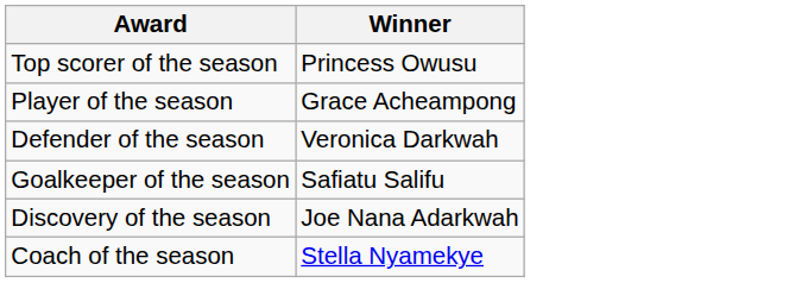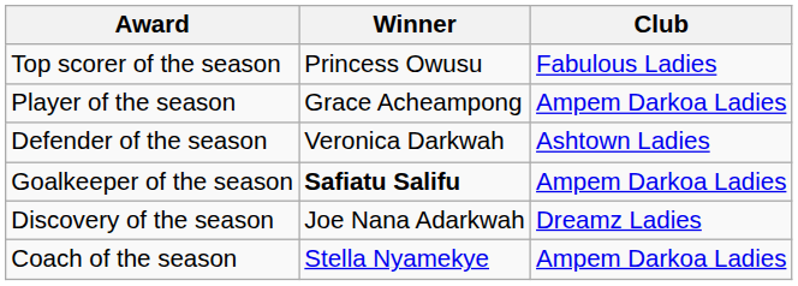+ column: Club | Fabulous Ladies | Ampem Darkoa Ladies | Ashtown Ladies | Ampem Darkoa Ladies | Dreamz Ladies | Ampem Darkoa Ladies
Goalkeeper of the season | Winner: normal -> bold
